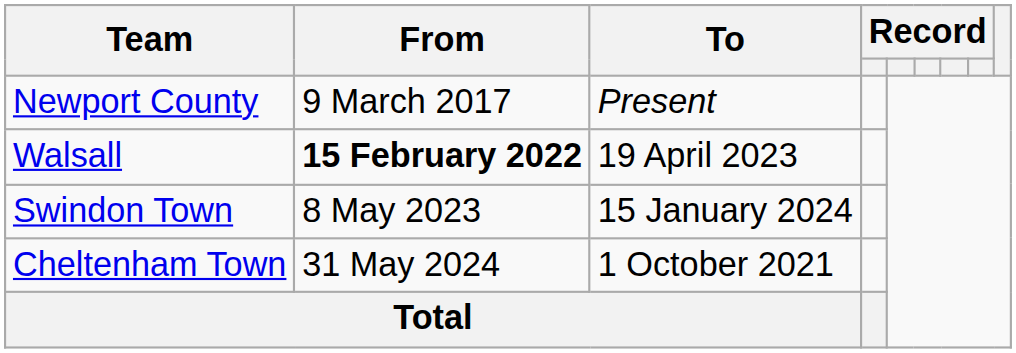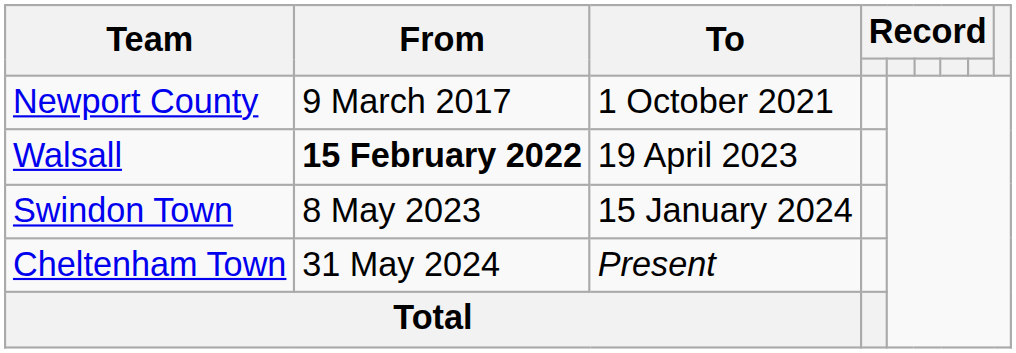Newport County | To: Present -> 1 October 2021
Cheltenham Town | To: 1 October 2021 -> Present
